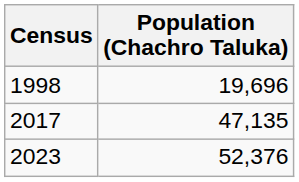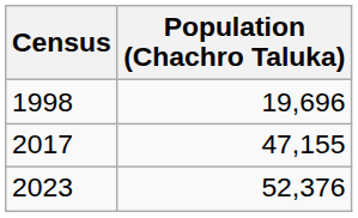2017 | Population (Chachro Taluka): 47,135 -> 47,155
